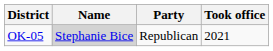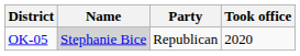OK-05 | Took office: 2021 -> 2020
